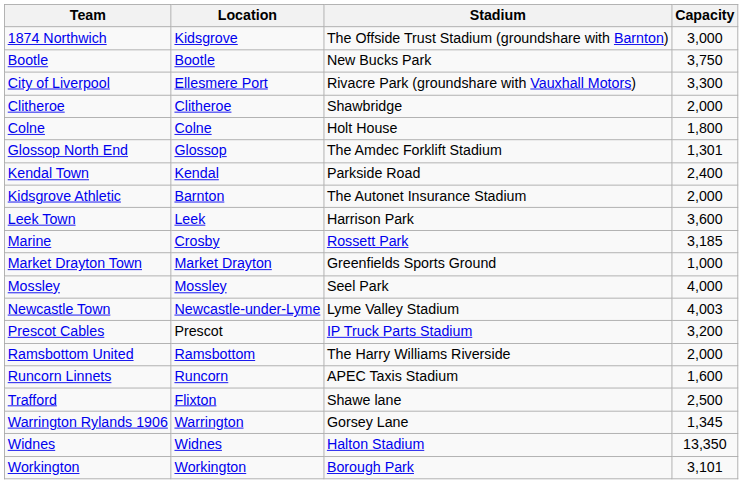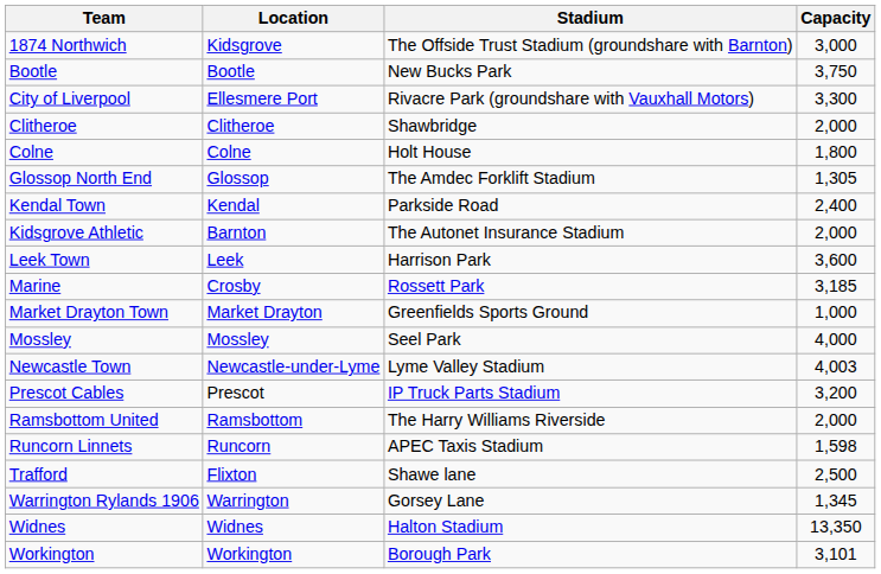Glossop North End | Capacity: 1,301 -> 1,305
Runcorn Linnets | Capacity: 1,600 -> 1,598
